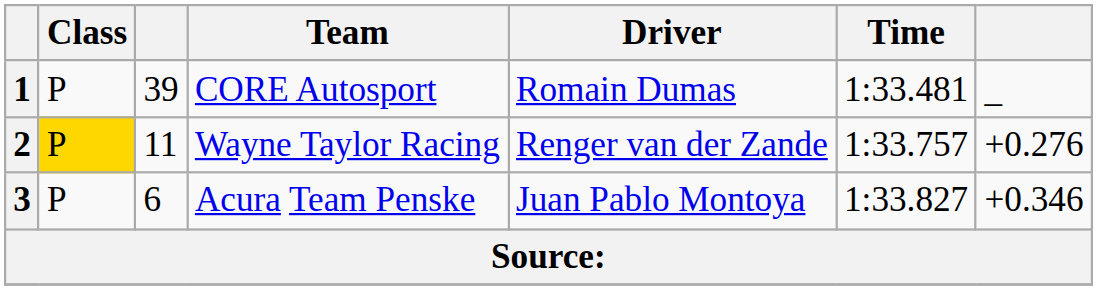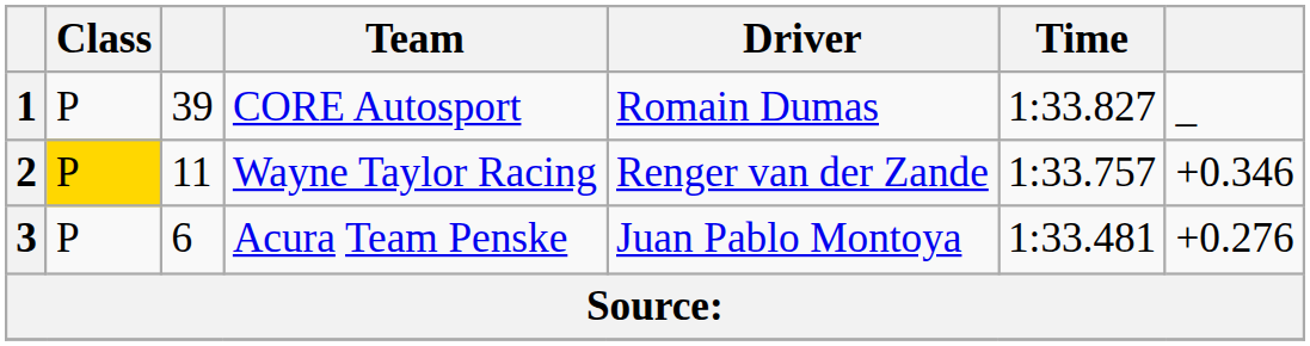1 | Time: 1:33.481 -> 1:33.827
2 | column 7: +0.276 -> +0.346
3 | Time: 1:33.827 -> 1:33.481
3 | column 7: +0.346 -> +0.276
